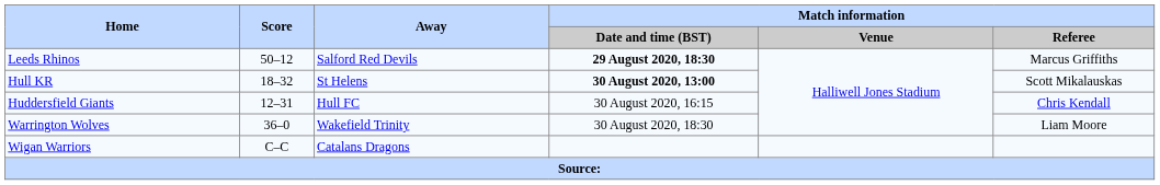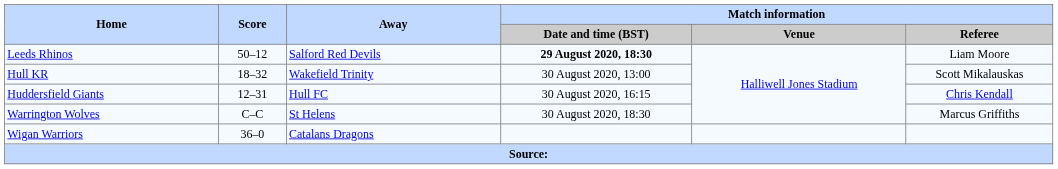Leeds Rhinos | Match information / Referee: Marcus Griffiths -> Liam Moore
Hull KR | Away: St Helens -> Wakefield Trinity
Hull KR | Match information / Date and time (BST): bold -> normal
Warrington Wolves | Score: 36–0 -> C–C
Warrington Wolves | Away: Wakefield Trinity -> St Helens
Warrington Wolves | Match information / Referee: Liam Moore -> Marcus Griffiths
Wigan Warriors | Score: C–C -> 36–0
